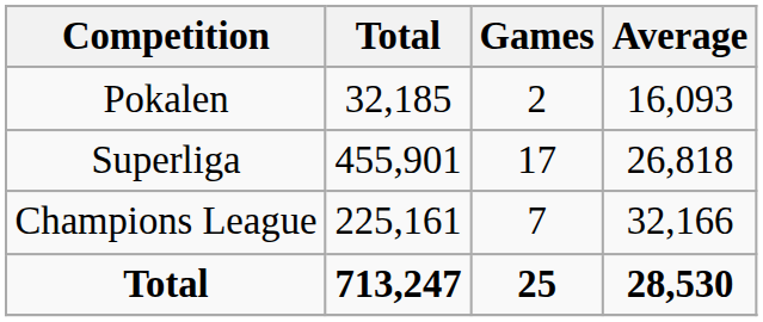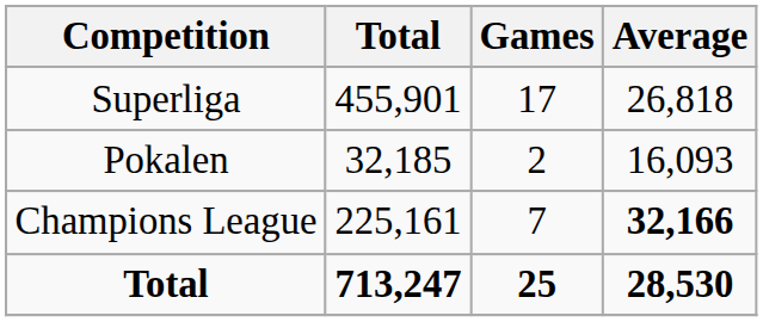rows swapped: Superliga <-> Pokalen
Champions League | Average: normal -> bold
